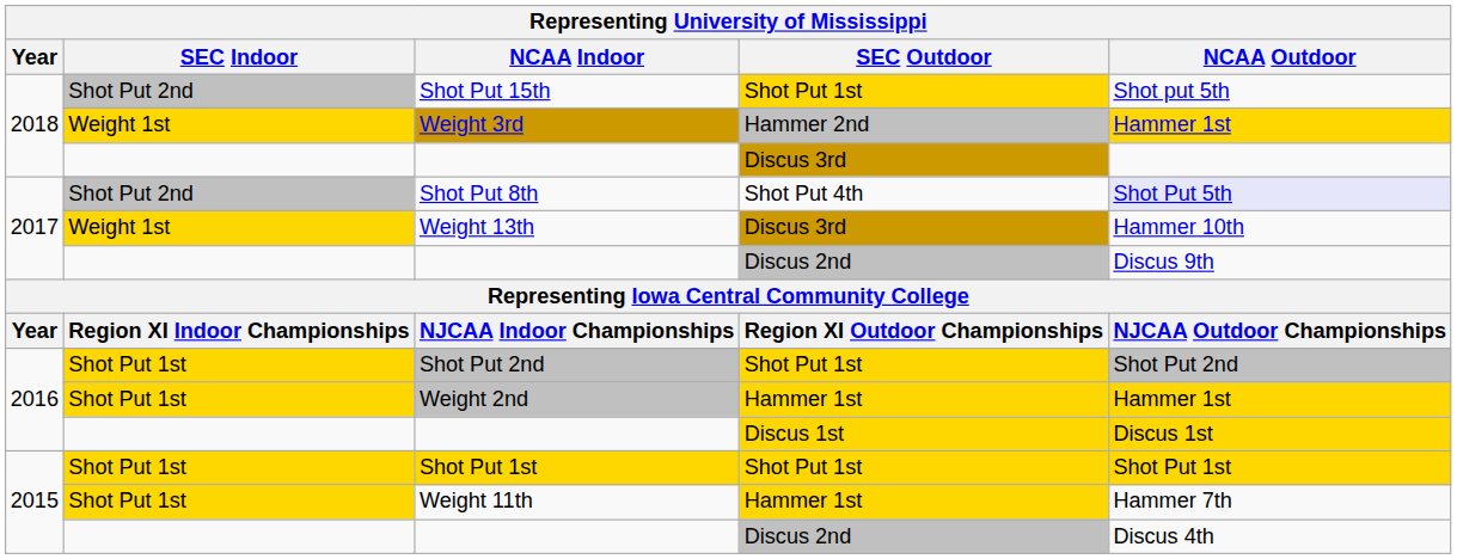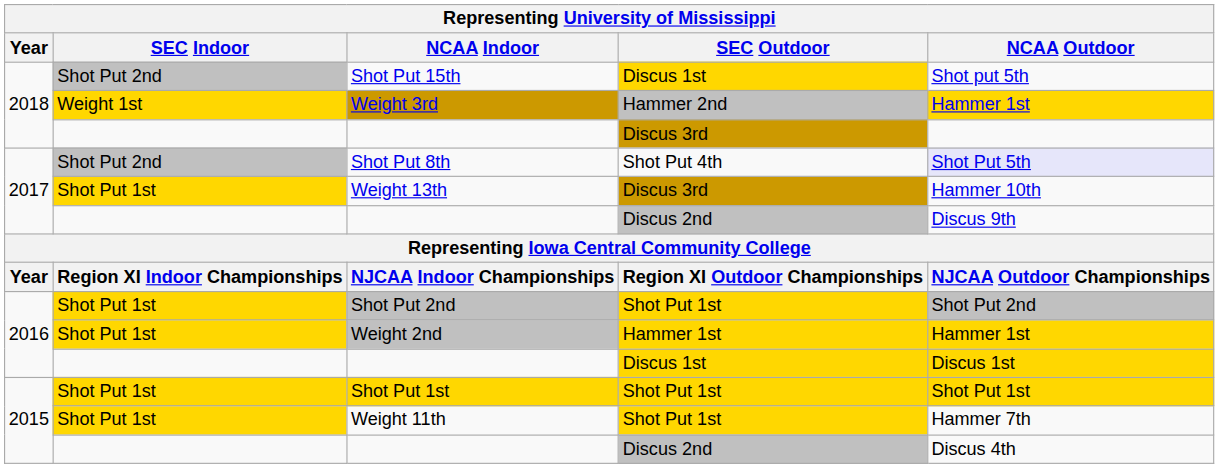Shot Put 15th | SEC Outdoor: Shot Put 1st -> Discus 1st
Weight 13th | SEC Indoor: Weight 1st -> Shot Put 1st
Weight 11th | SEC Outdoor: Hammer 1st -> Shot Put 1st
